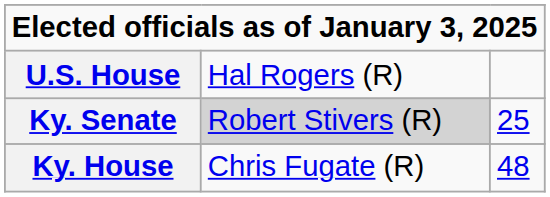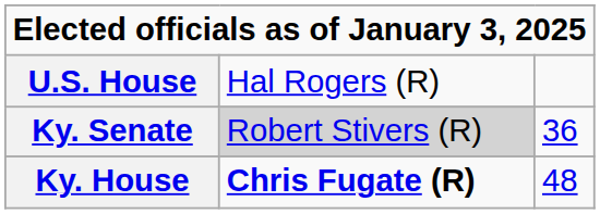Ky. Senate | column 3: 25 -> 36
Ky. House | column 2: normal -> bold
